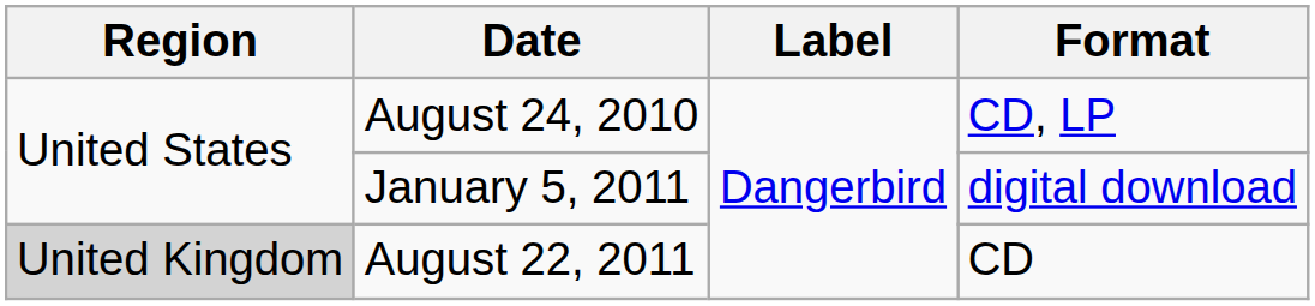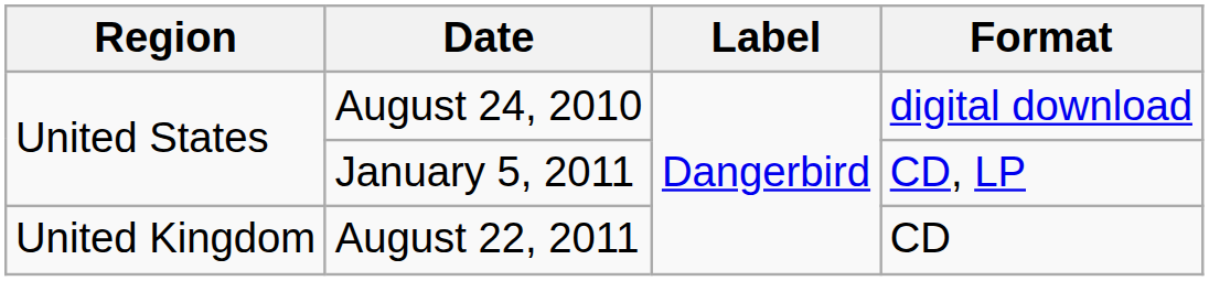August 24, 2010 | Format: CD, LP -> digital download
January 5, 2011 | Format: digital download -> CD, LP
August 22, 2011 | Region: lightgrey background -> no background
